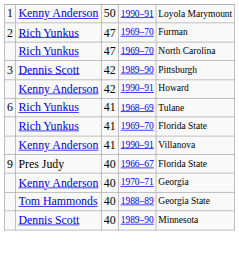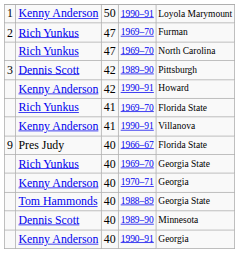- row: 6 | Rich Yunkus | 41 | 1968–69 | Tulane
+ row: Rich Yunkus | 40 | 1969–70 | Georgia State
+ row: Kenny Anderson | 40 | 1990–91 | Georgia
